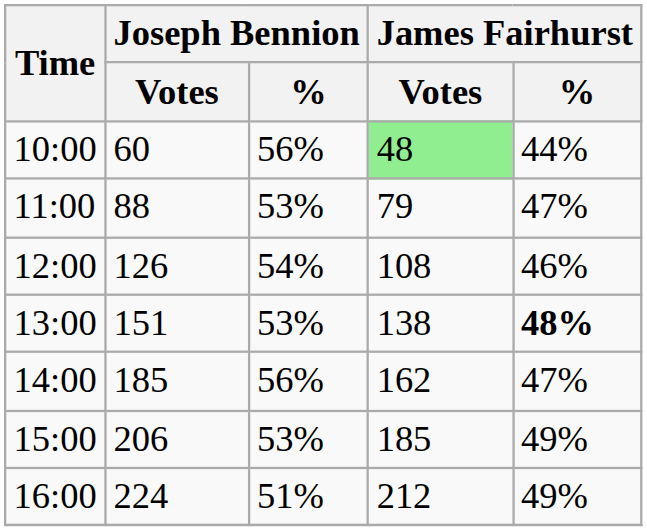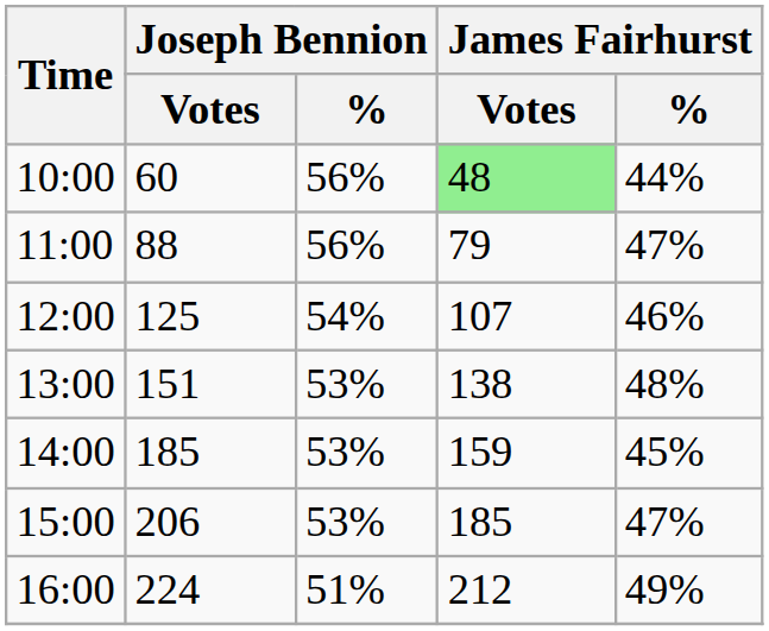11:00 | Joseph Bennion / %: 53% -> 56%
12:00 | Joseph Bennion / Votes: 126 -> 125
12:00 | James Fairhurst / Votes: 108 -> 107
13:00 | James Fairhurst / %: bold -> normal
14:00 | Joseph Bennion / %: 56% -> 53%
14:00 | James Fairhurst / Votes: 162 -> 159
14:00 | James Fairhurst / %: 47% -> 45%
15:00 | James Fairhurst / %: 49% -> 47%
